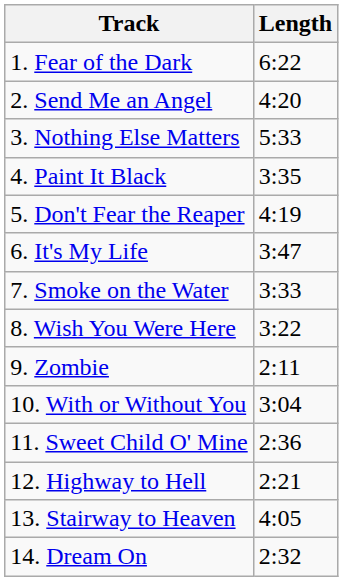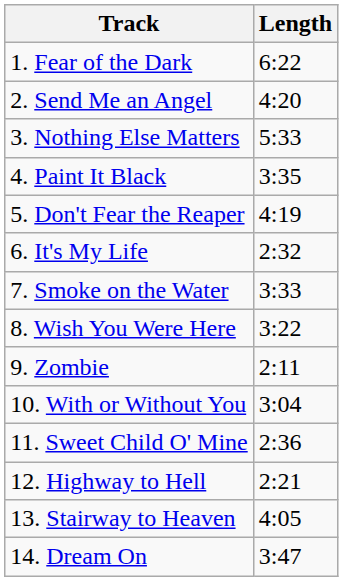6. It's My Life | Length: 3:47 -> 2:32
14. Dream On | Length: 2:32 -> 3:47
